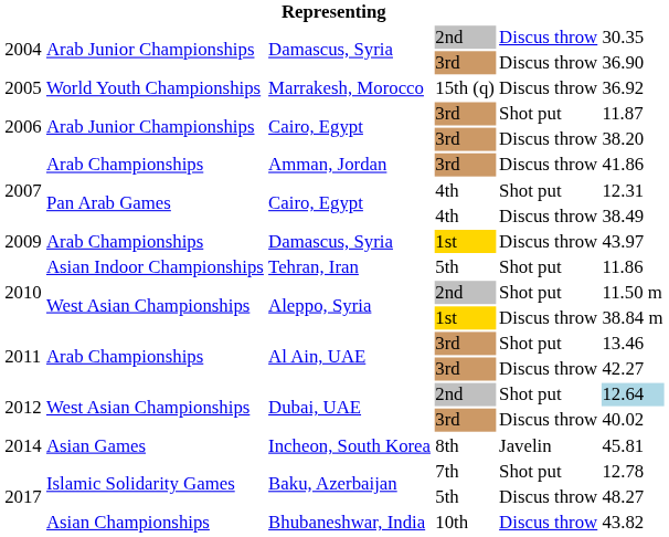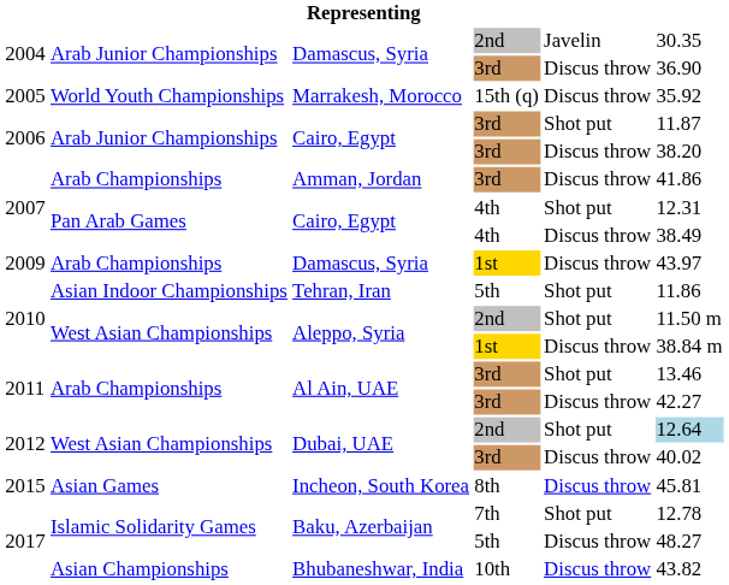Damascus, Syria / 2nd | column 5: Discus throw -> Javelin
Marrakesh, Morocco | column 6: 36.92 -> 35.92
Incheon, South Korea | column 1: 2014 -> 2015
Incheon, South Korea | column 5: Javelin -> Discus throw
